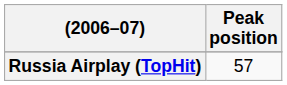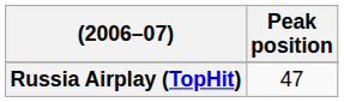Russia Airplay (TopHit) | Peak position: 57 -> 47
